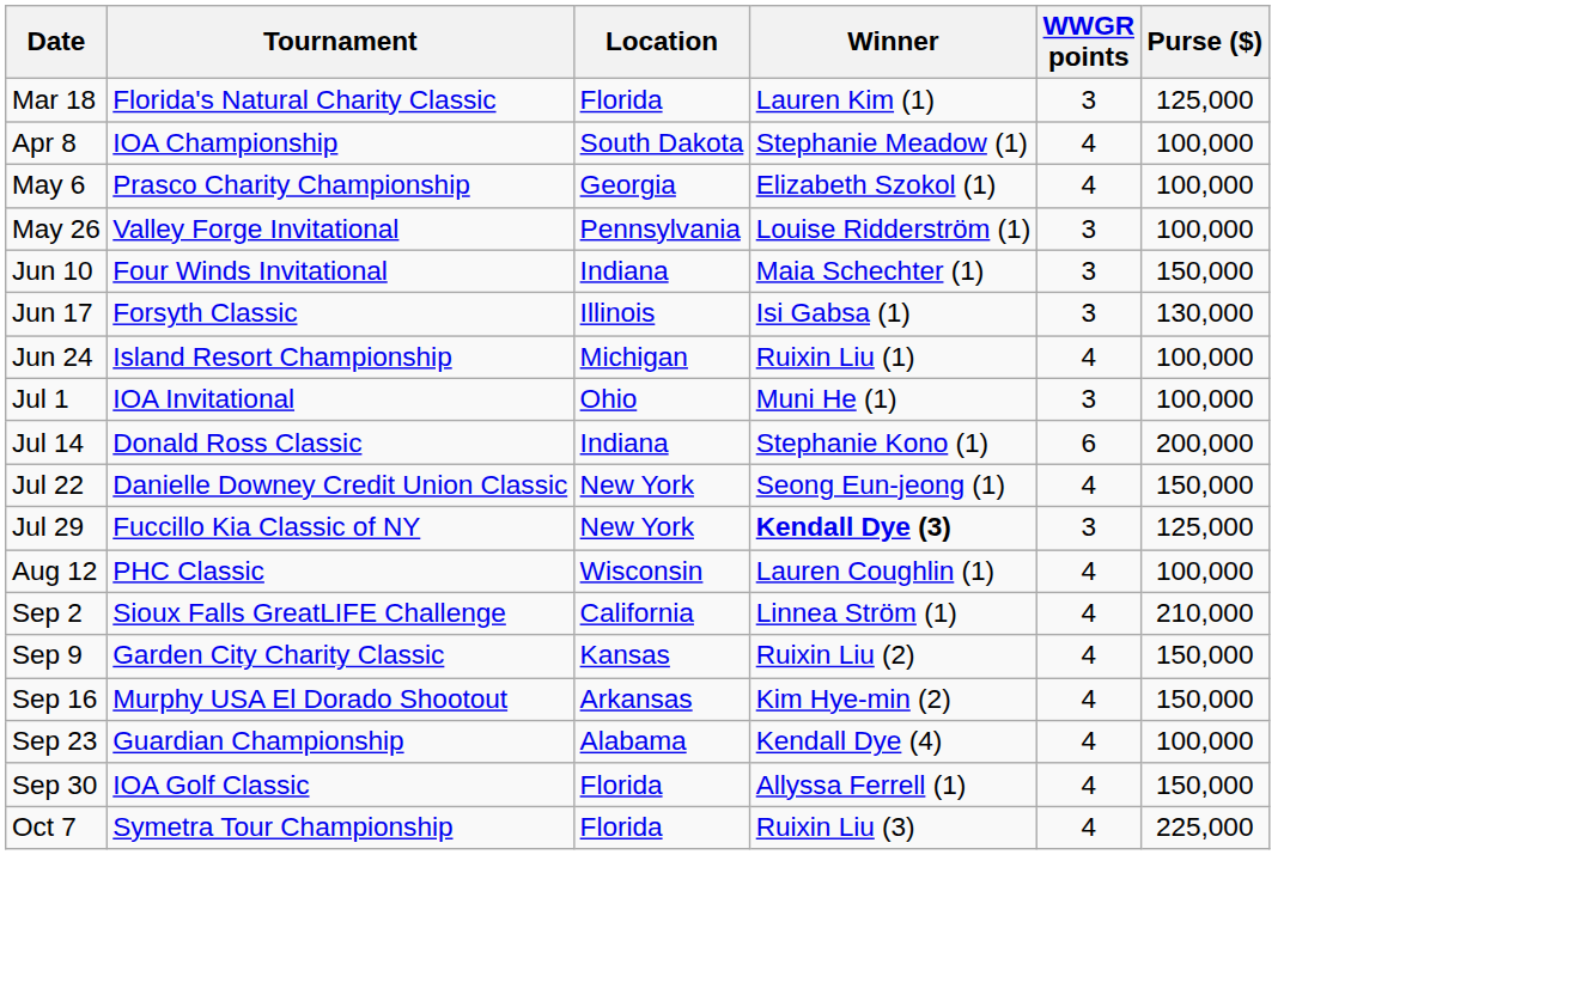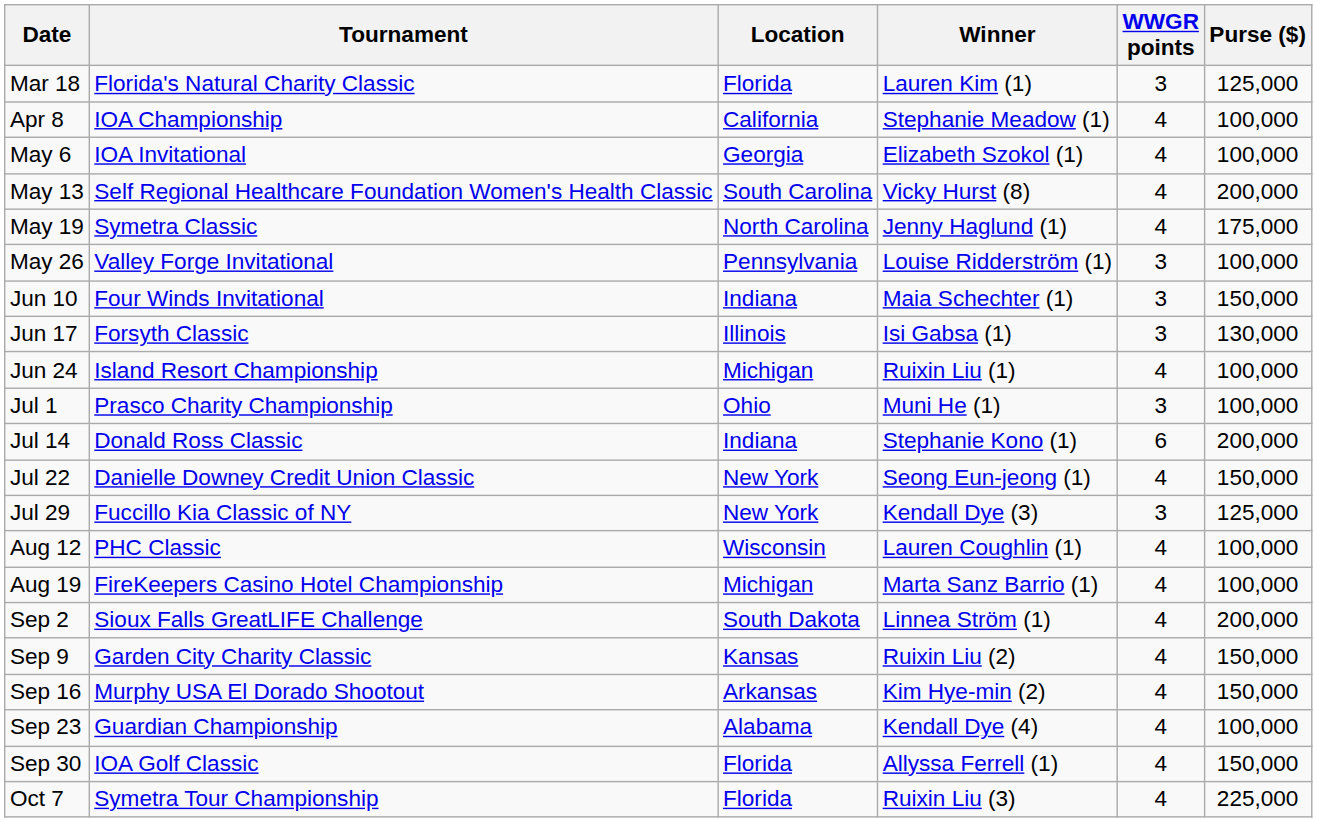Apr 8 | Location: South Dakota -> California
May 6 | Tournament: Prasco Charity Championship -> IOA Invitational
+ row: May 13 | Self Regional Healthcare Foundation Women's Health Classic | South Carolina | Vicky Hurst (8) | 4 | 200,000
+ row: May 19 | Symetra Classic | North Carolina | Jenny Haglund (1) | 4 | 175,000
Jul 1 | Tournament: IOA Invitational -> Prasco Charity Championship
Jul 29 | Winner: bold -> normal
+ row: Aug 19 | FireKeepers Casino Hotel Championship | Michigan | Marta Sanz Barrio (1) | 4 | 100,000
Sep 2 | Location: California -> South Dakota
Sep 2 | Purse ($): 210,000 -> 200,000
